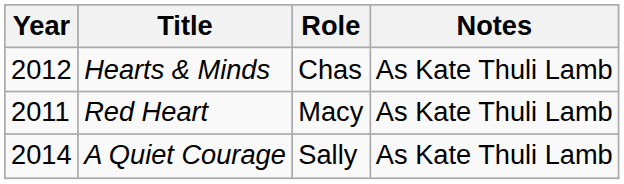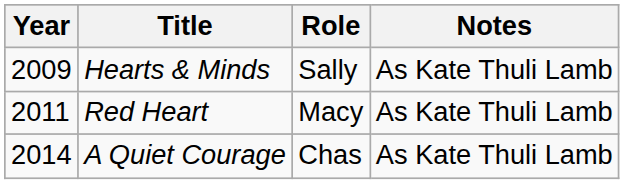Hearts & Minds | Year: 2012 -> 2009
Hearts & Minds | Role: Chas -> Sally
A Quiet Courage | Role: Sally -> Chas
